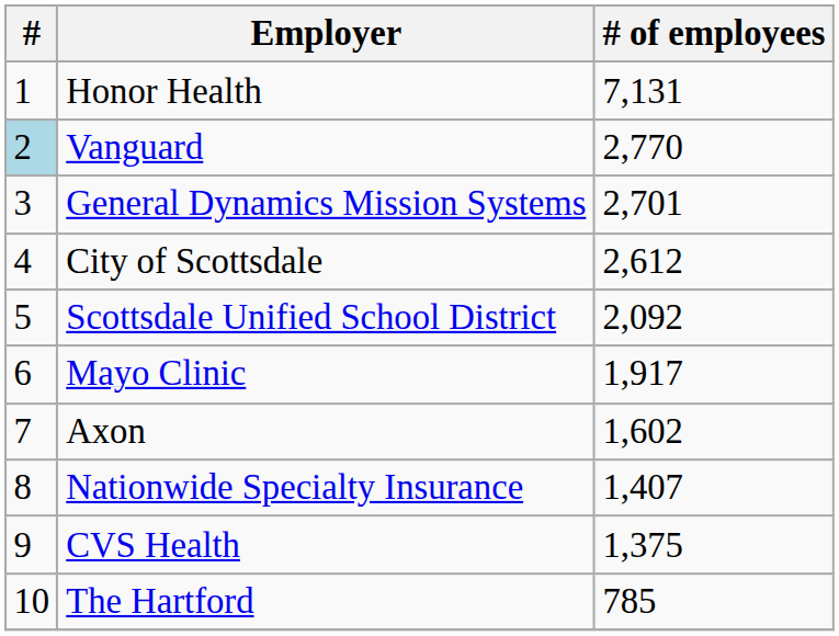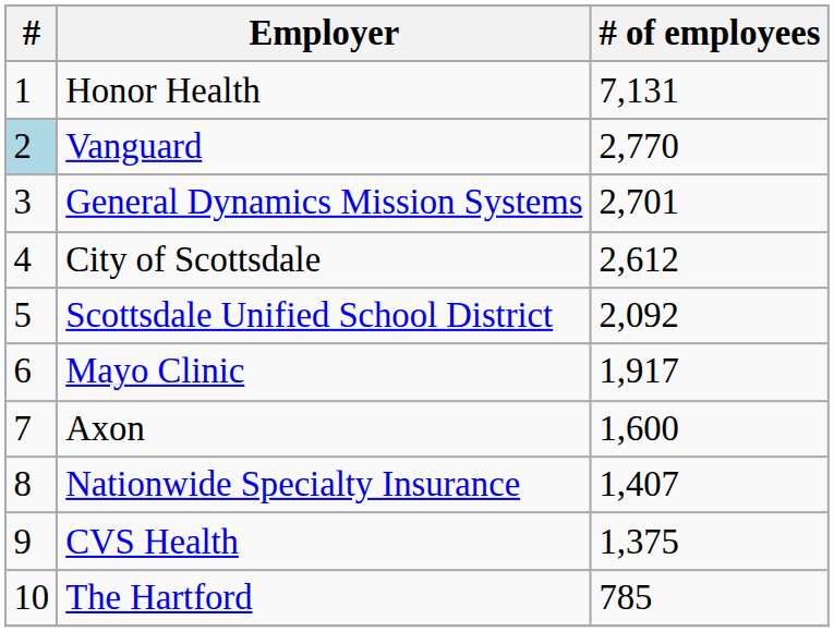Axon | # of employees: 1,602 -> 1,600
